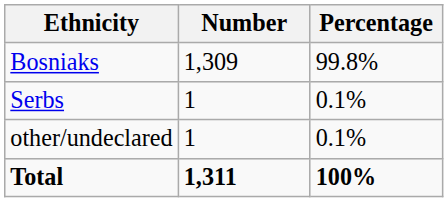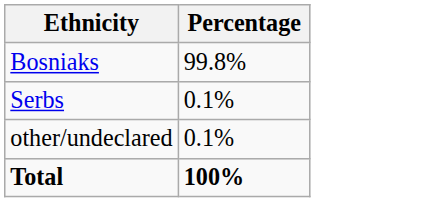- column: Number | 1,309 | 1 | 1 | 1,311
